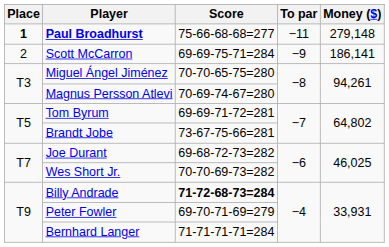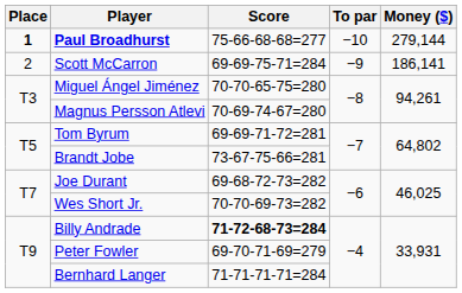Paul Broadhurst | To par: −11 -> −10
Paul Broadhurst | Money ($): 279,148 -> 279,144
